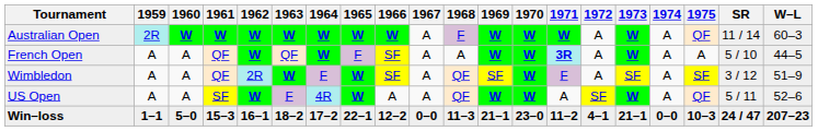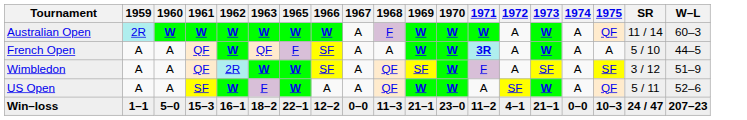- column: 1964 | W | W | F | 4R | 17–2
